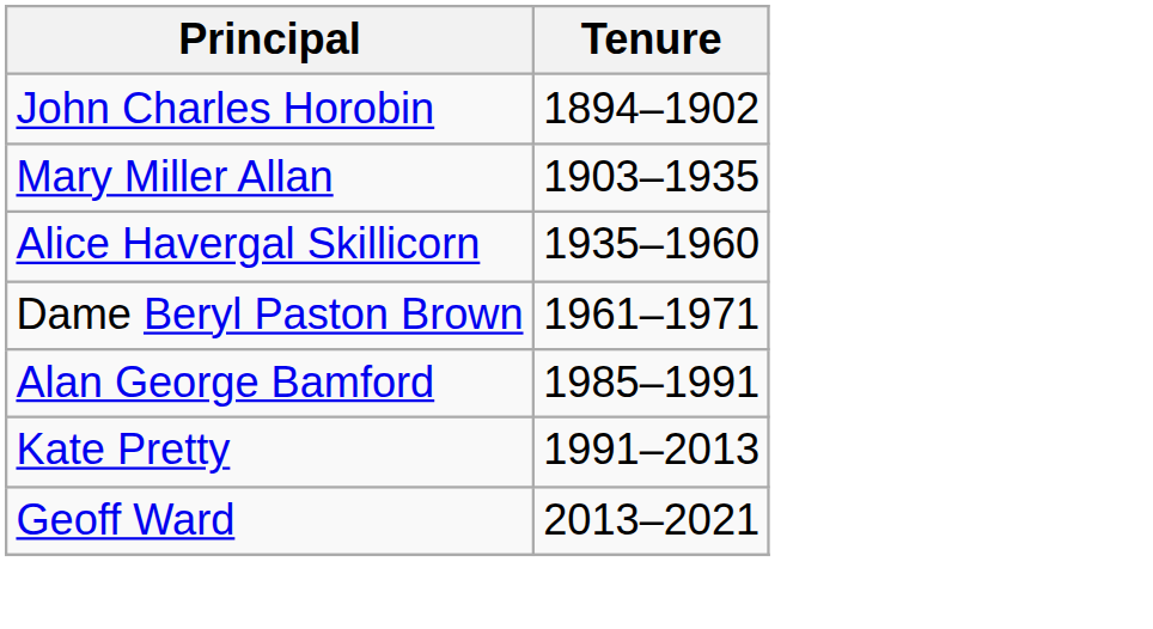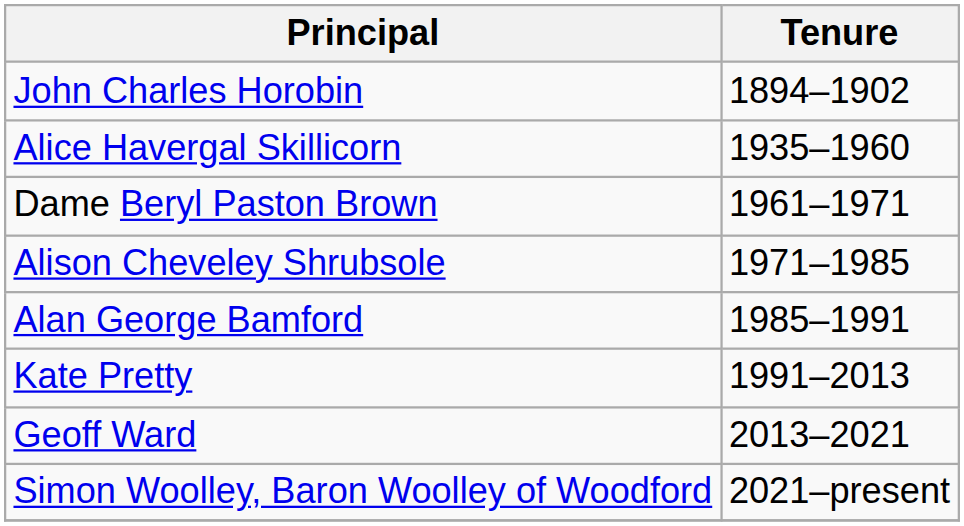- row: Mary Miller Allan | 1903–1935
+ row: Alison Cheveley Shrubsole | 1971–1985
+ row: Simon Woolley, Baron Woolley of Woodford | 2021–present
